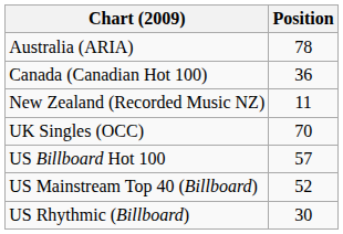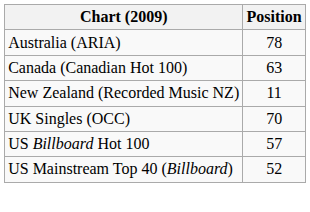Canada (Canadian Hot 100) | Position: 36 -> 63
- row: US Rhythmic (Billboard) | 30
